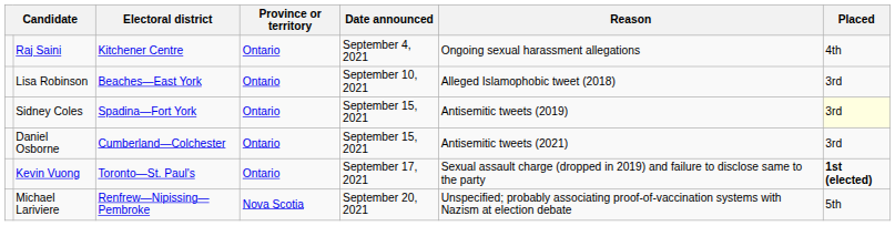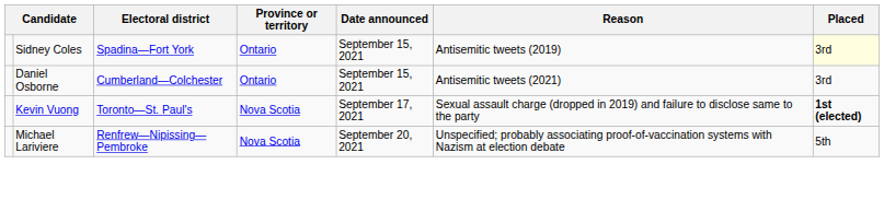- row: Raj Saini | Kitchener Centre | Ontario | September 4, 2021 | Ongoing sexual harassment allegations | 4th
- row: Lisa Robinson | Beaches—East York | Ontario | September 10, 2021 | Alleged Islamophobic tweet (2018) | 3rd
Kevin Vuong | Province or territory: Ontario -> Nova Scotia
